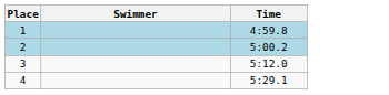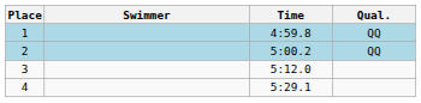+ column: Qual. | QQ | QQ
